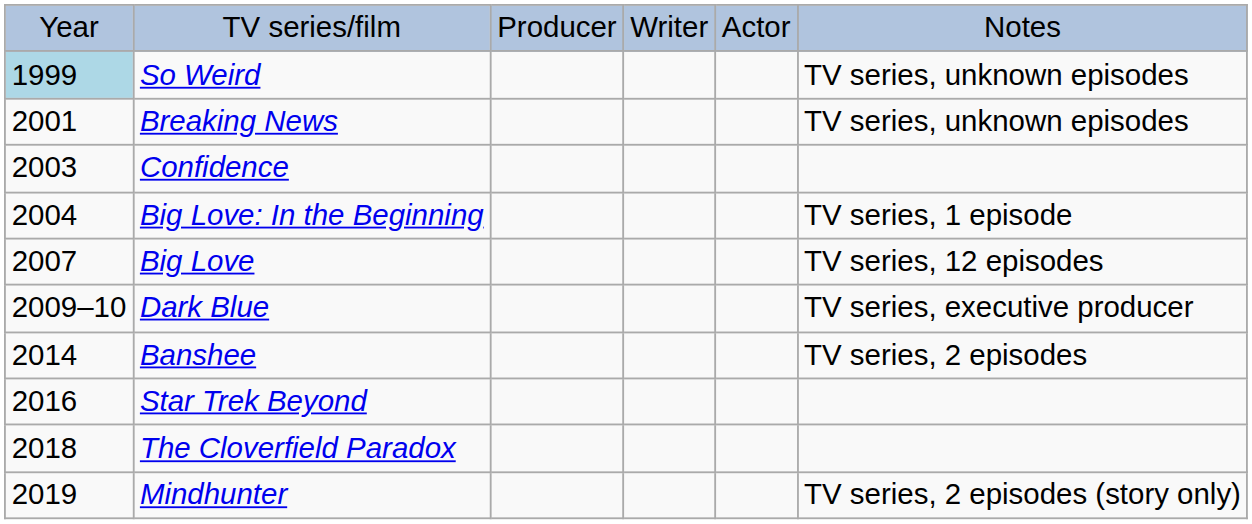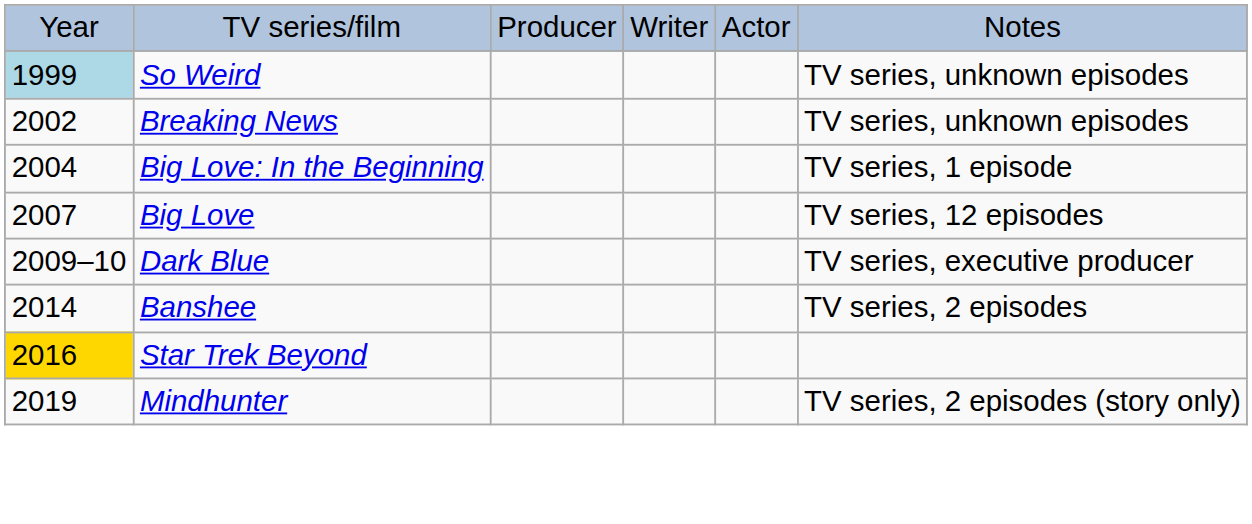Breaking News | column 1: 2001 -> 2002
- row: 2003 | Confidence
Star Trek Beyond | column 1: no background -> gold background
- row: 2018 | The Cloverfield Paradox
